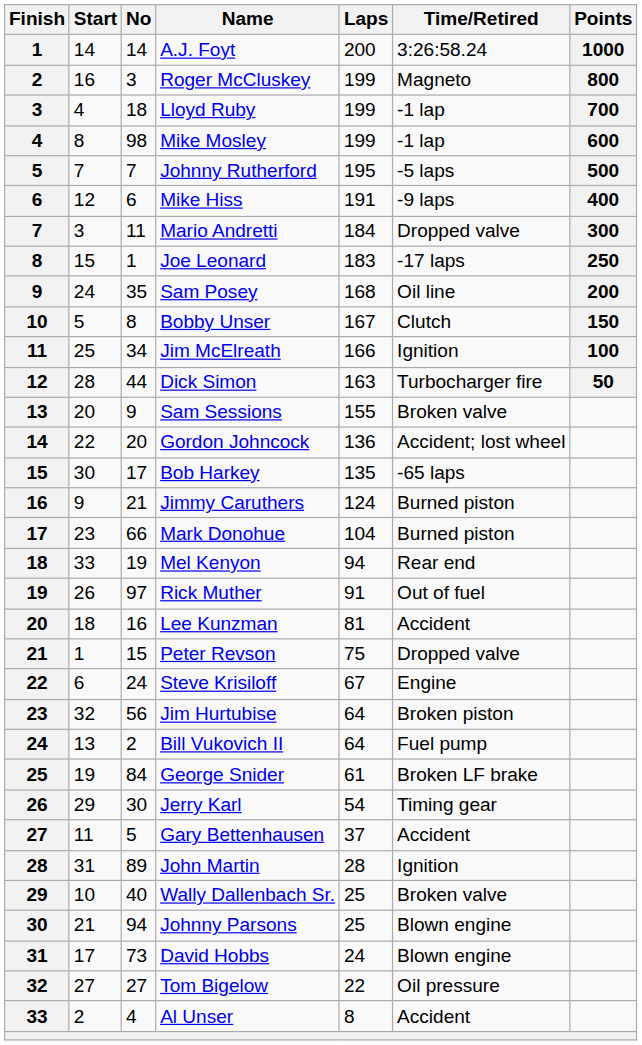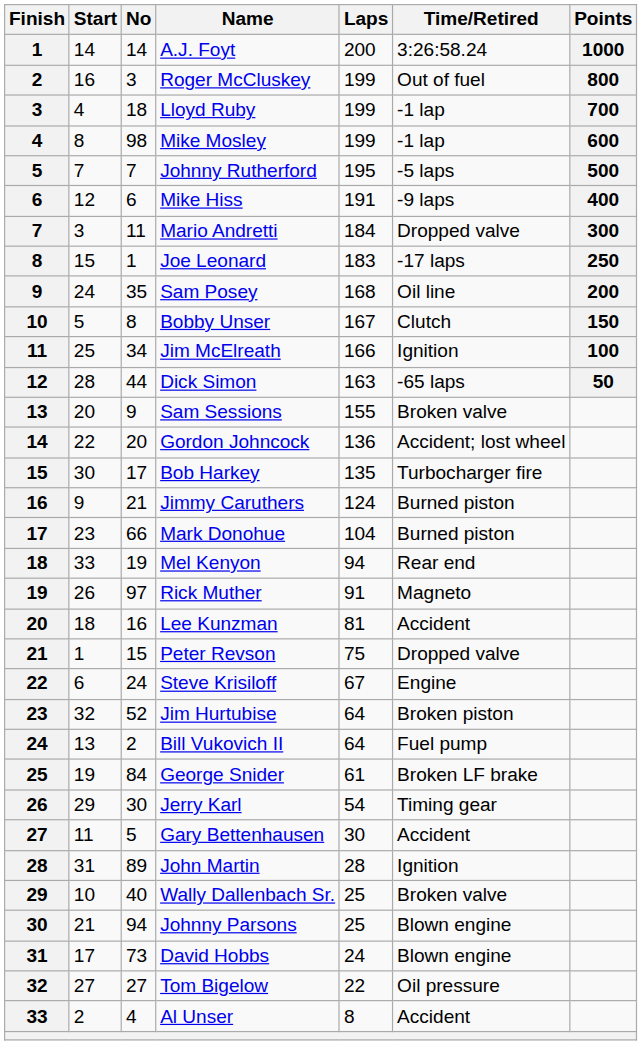Roger McCluskey | Time/Retired: Magneto -> Out of fuel
Dick Simon | Time/Retired: Turbocharger fire -> -65 laps
Bob Harkey | Time/Retired: -65 laps -> Turbocharger fire
Rick Muther | Time/Retired: Out of fuel -> Magneto
Jim Hurtubise | No: 56 -> 52
Gary Bettenhausen | Laps: 37 -> 30
